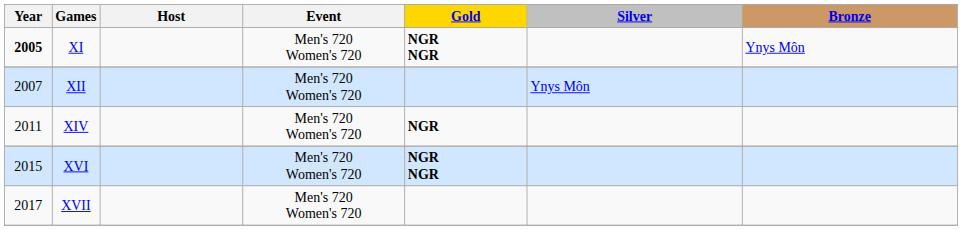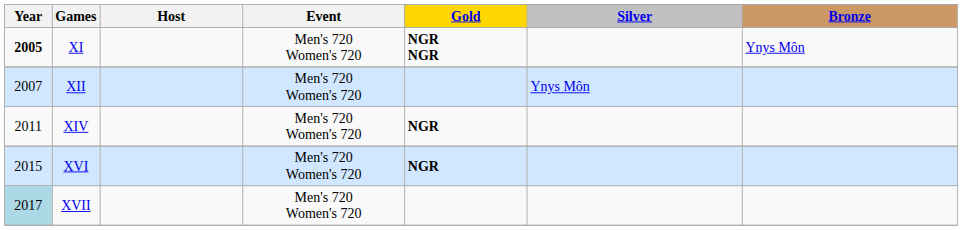XVI | Gold: NGR NGR -> NGR
XVII | Year: no background -> lightblue background
